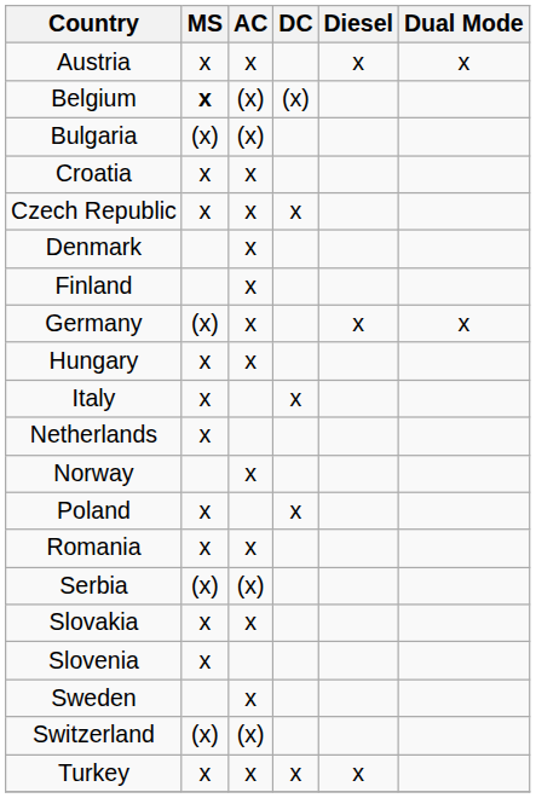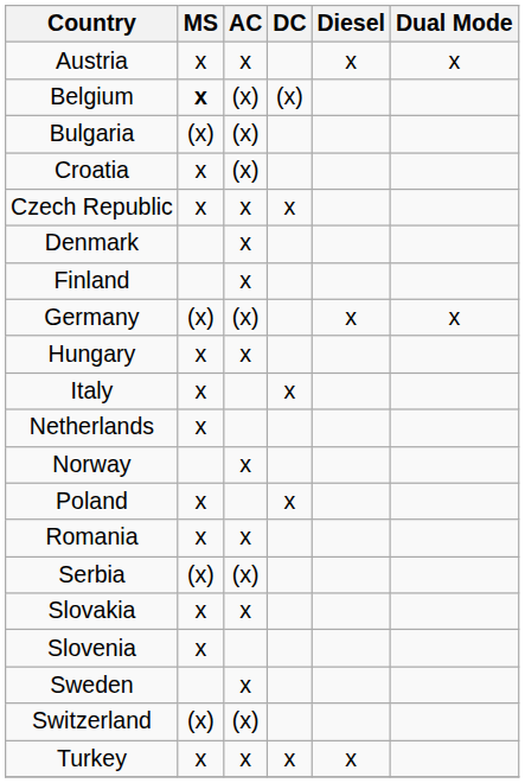Croatia | AC: x -> (x)
Germany | AC: x -> (x)
